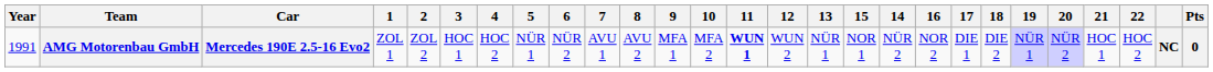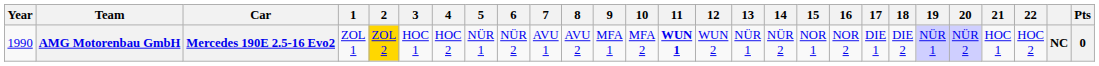columns swapped: 14 <-> 15
AMG Motorenbau GmbH | Year: 1991 -> 1990
AMG Motorenbau GmbH | 2: no background -> gold background
